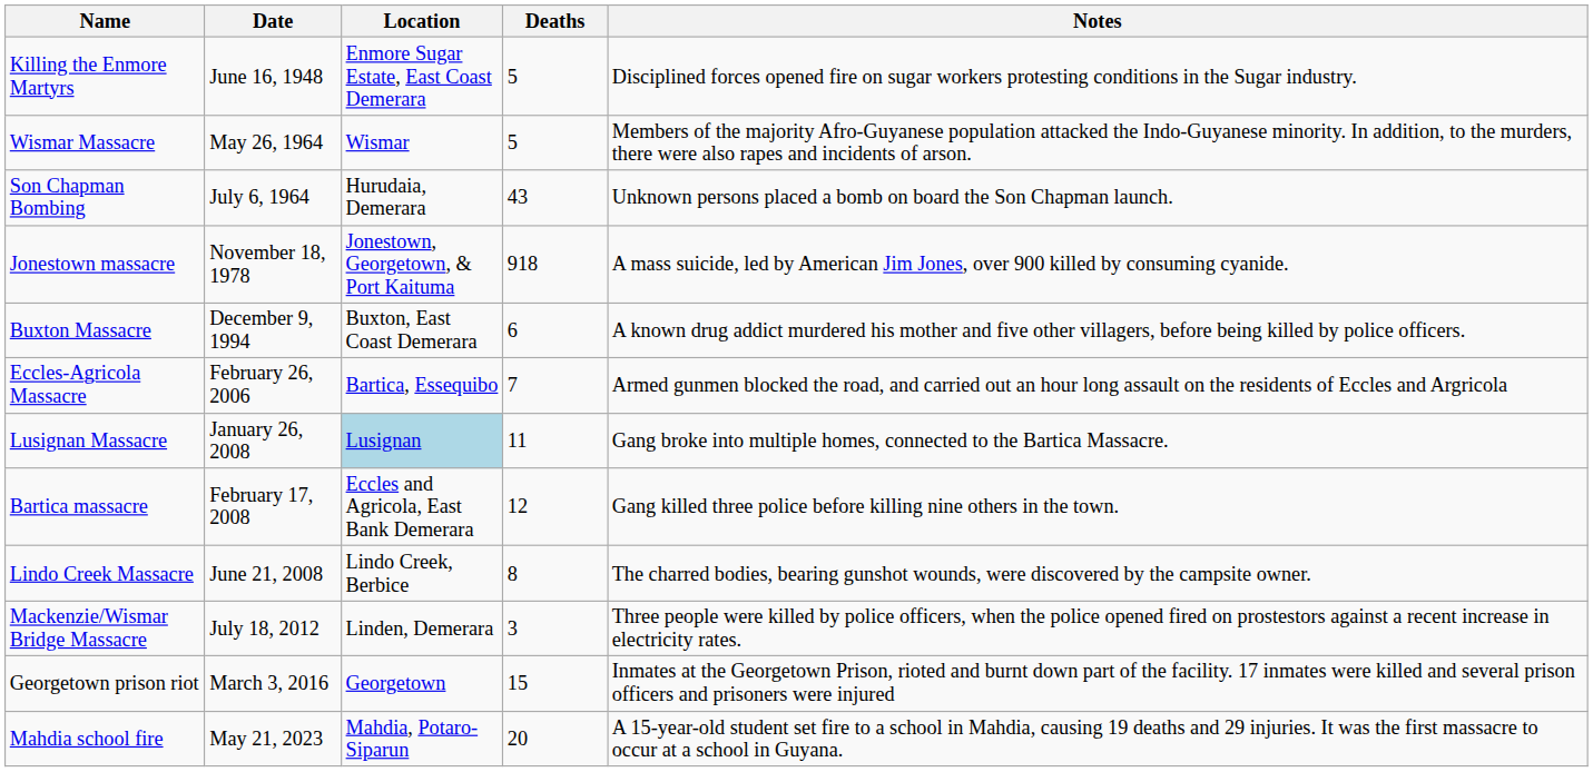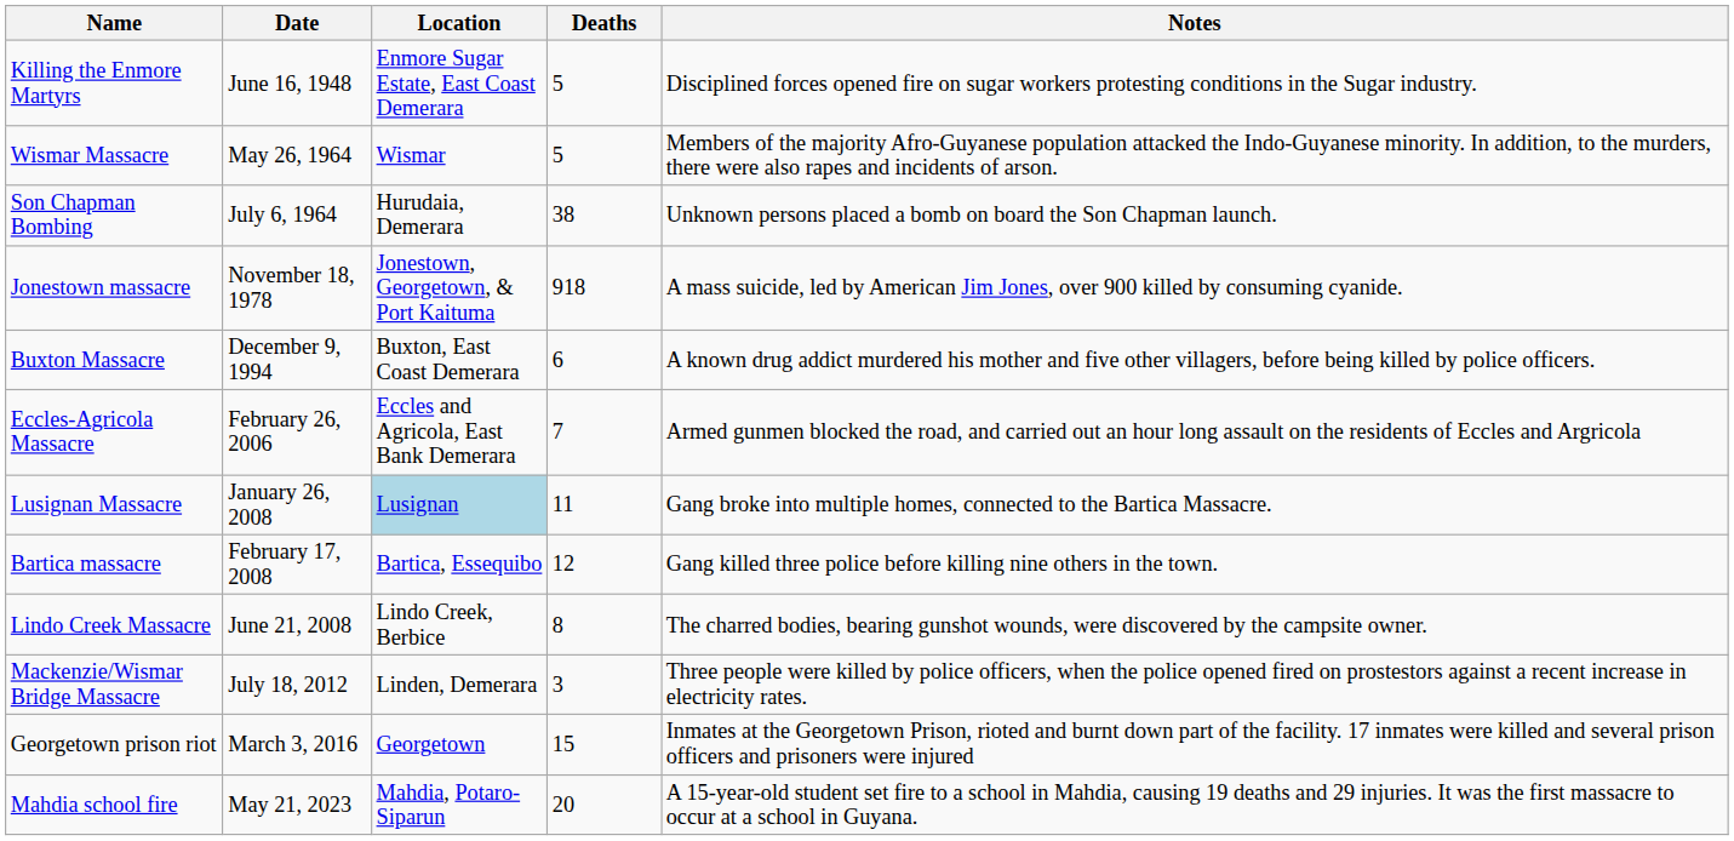Son Chapman Bombing | Deaths: 43 -> 38
Eccles-Agricola Massacre | Location: Bartica, Essequibo -> Eccles and Agricola, East Bank Demerara
Bartica massacre | Location: Eccles and Agricola, East Bank Demerara -> Bartica, Essequibo
